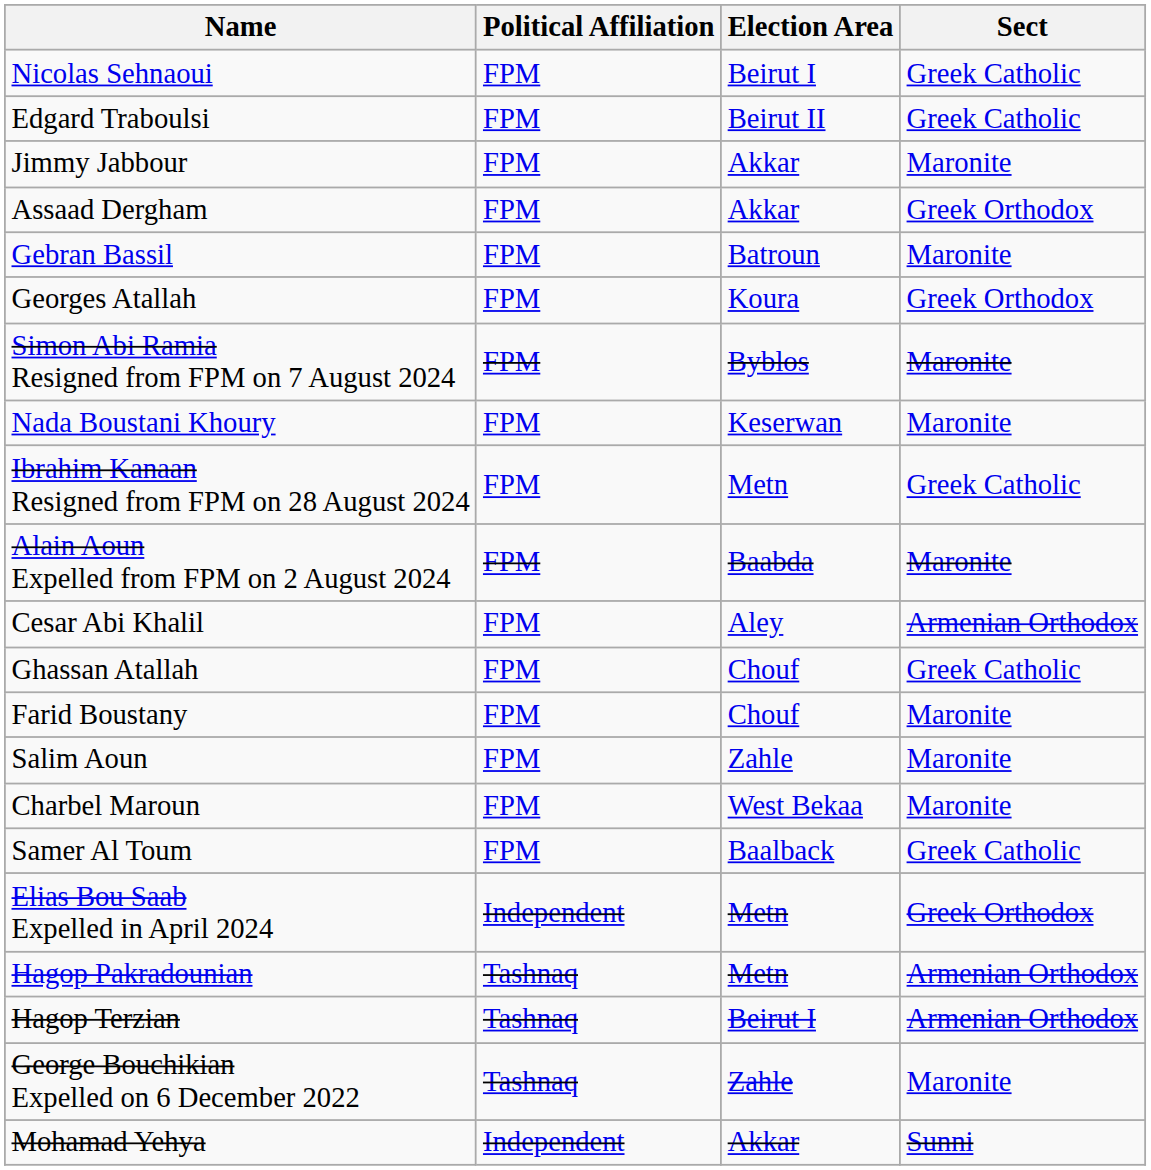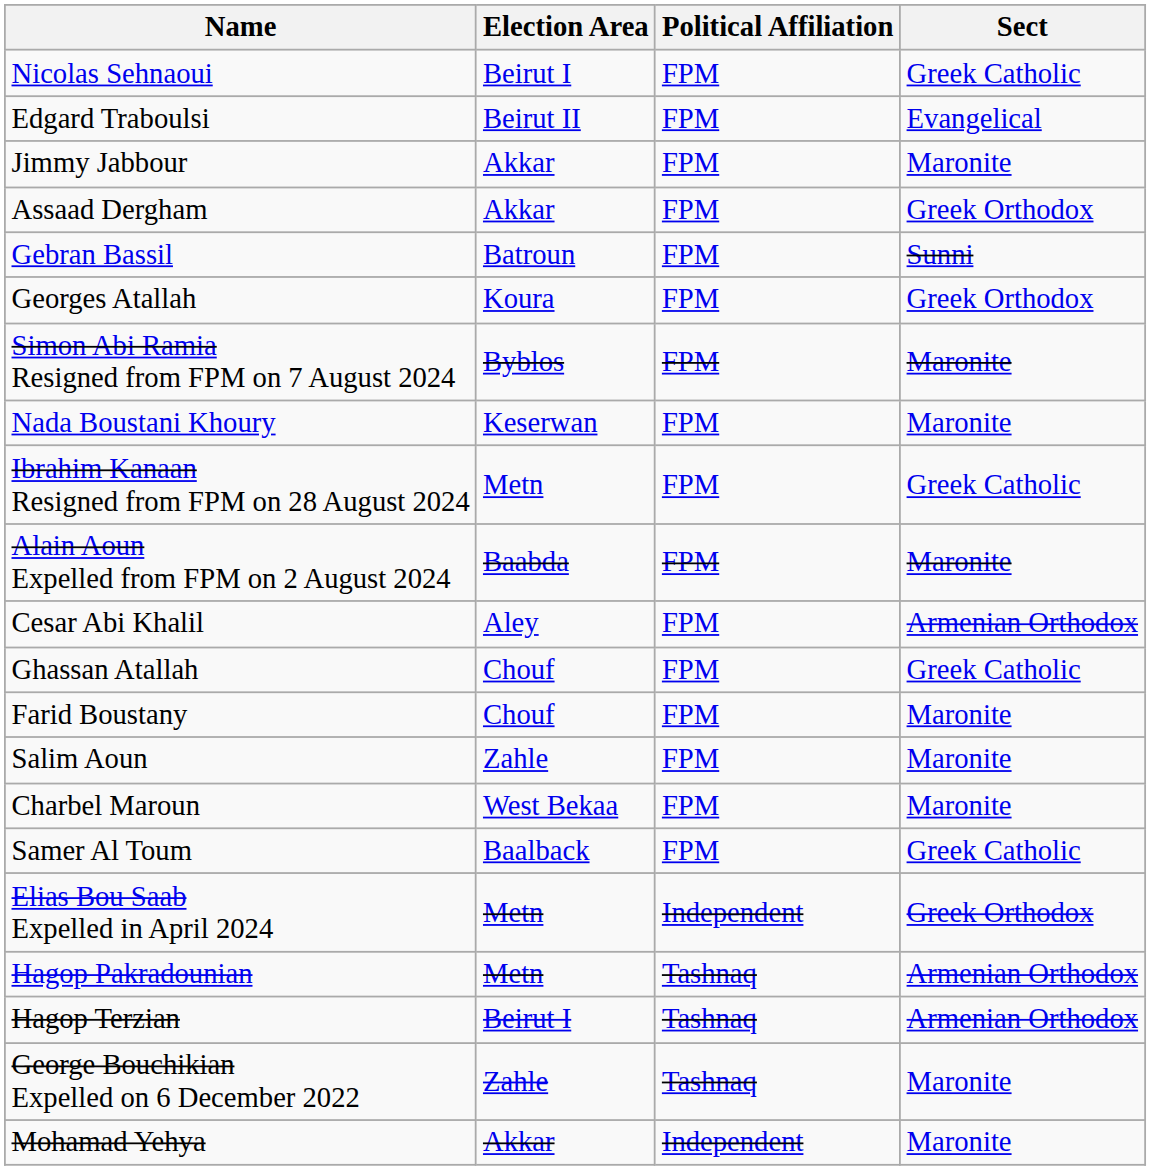columns swapped: Election Area <-> Political Affiliation
Edgard Traboulsi | Sect: Greek Catholic -> Evangelical
Gebran Bassil | Sect: Maronite -> Sunni
Mohamad Yehya | Sect: Sunni -> Maronite
